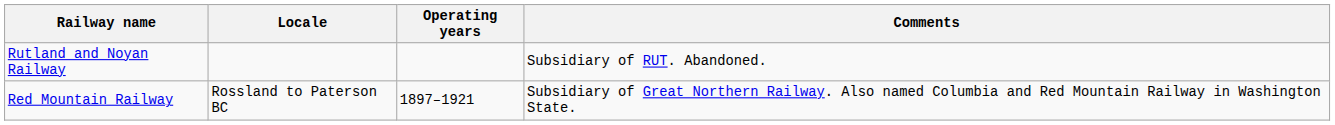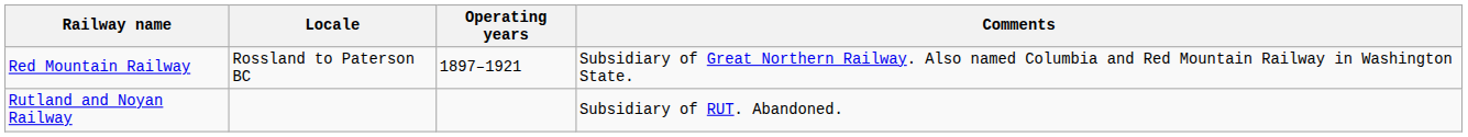rows swapped: Red Mountain Railway <-> Rutland and Noyan Railway
